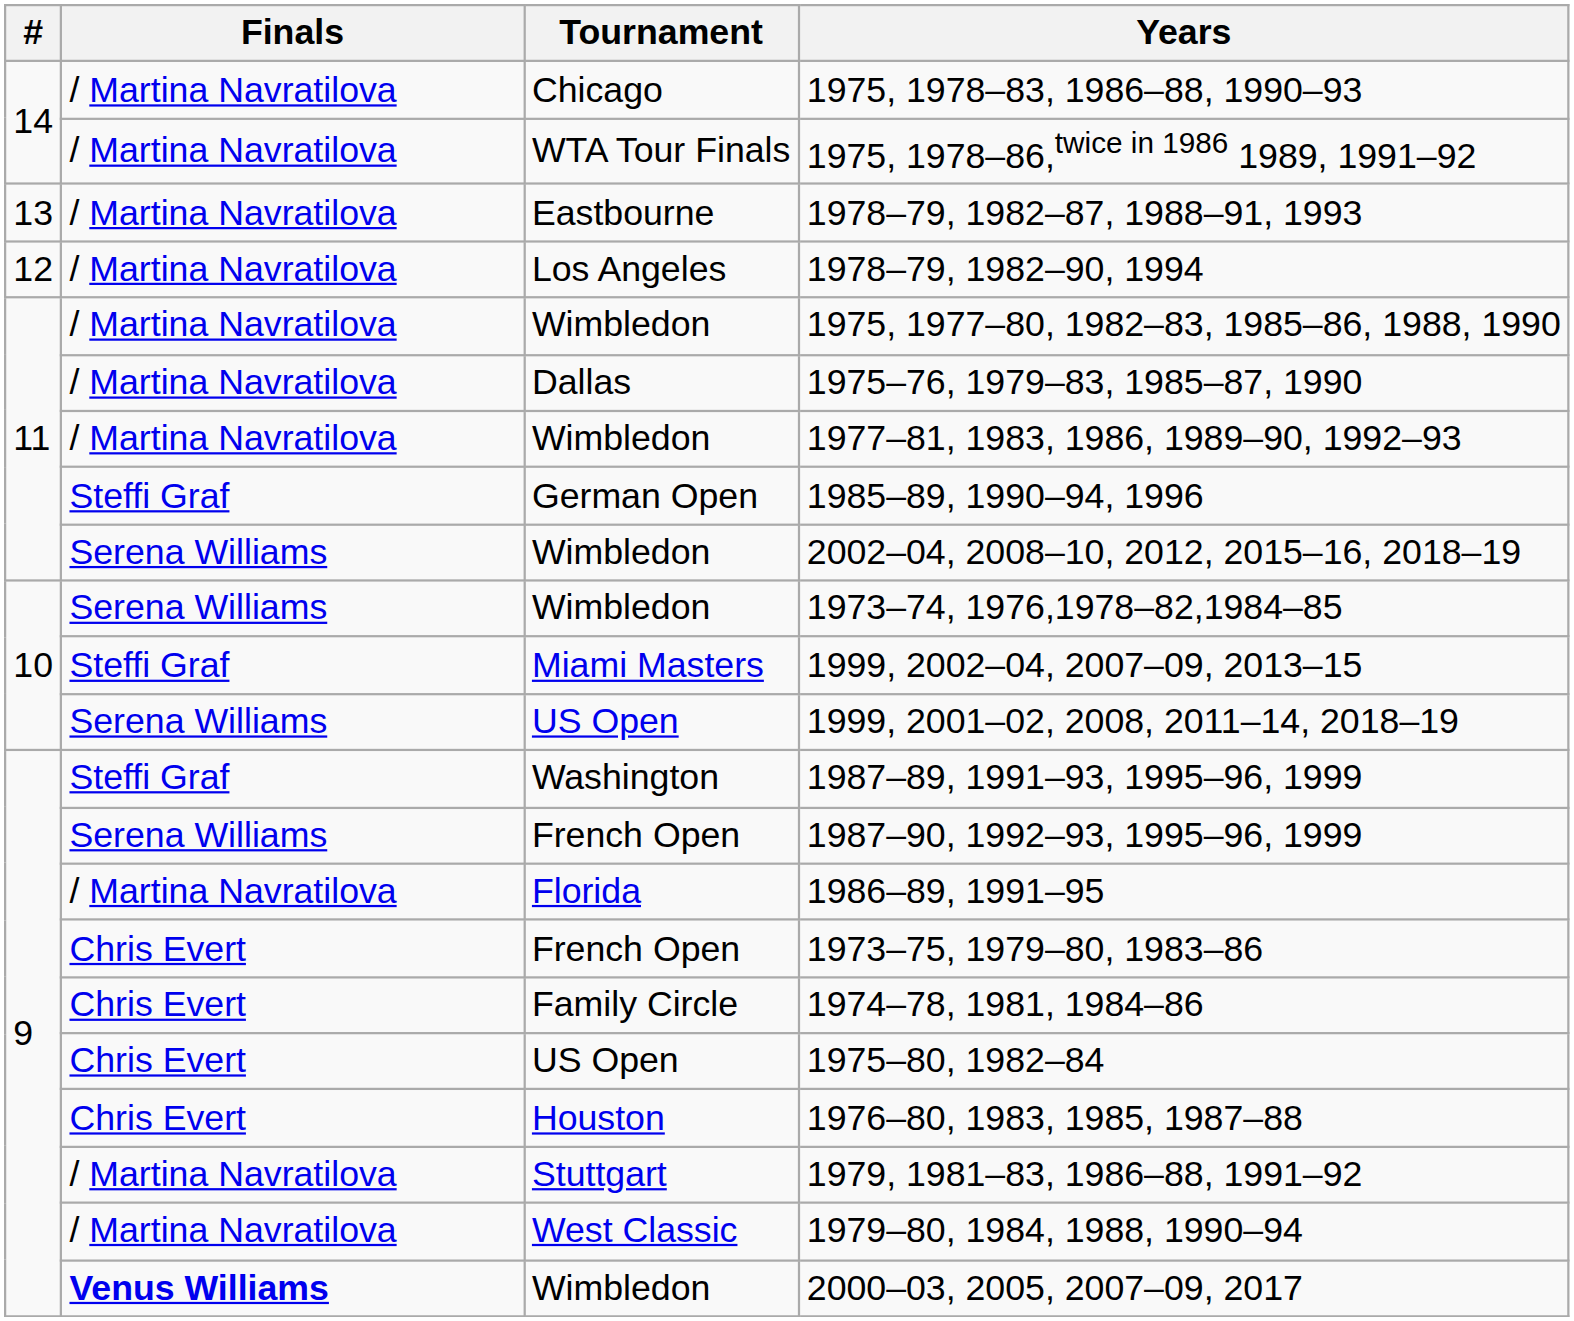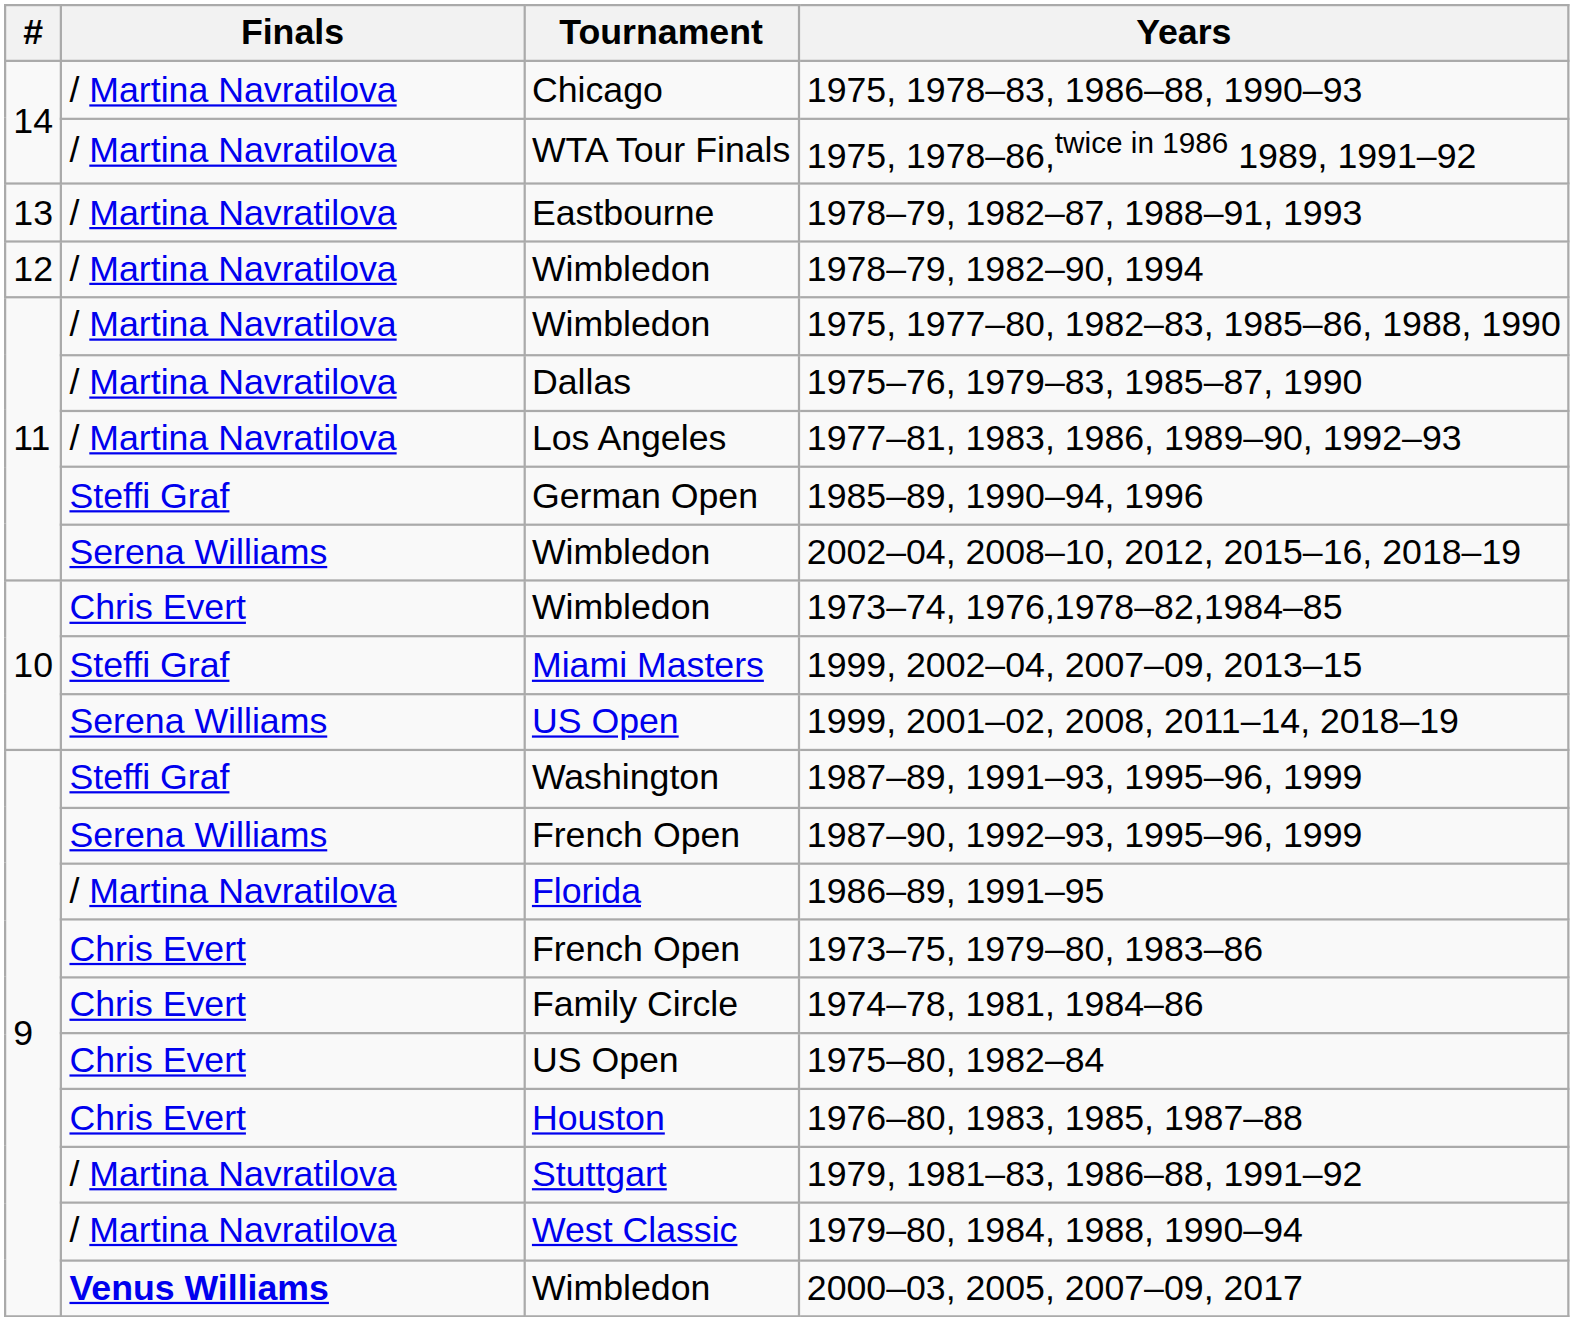1978–79, 1982–90, 1994 | Tournament: Los Angeles -> Wimbledon
1977–81, 1983, 1986, 1989–90, 1992–93 | Tournament: Wimbledon -> Los Angeles
1973–74, 1976,1978–82,1984–85 | Finals: Serena Williams -> Chris Evert
